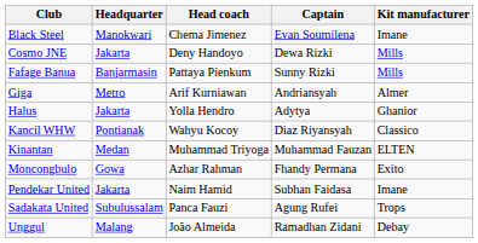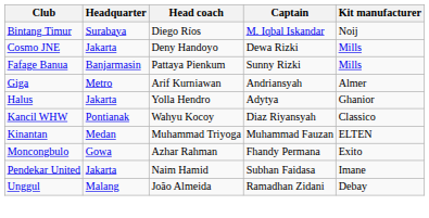+ row: Bintang Timur | Surabaya | Diego Ríos | M. Iqbal Iskandar | Noij
- row: Black Steel | Manokwari | Chema Jimenez | Evan Soumilena | Imane
- row: Sadakata United | Subulussalam | Panca Fauzi | Agung Rufei | Trops
